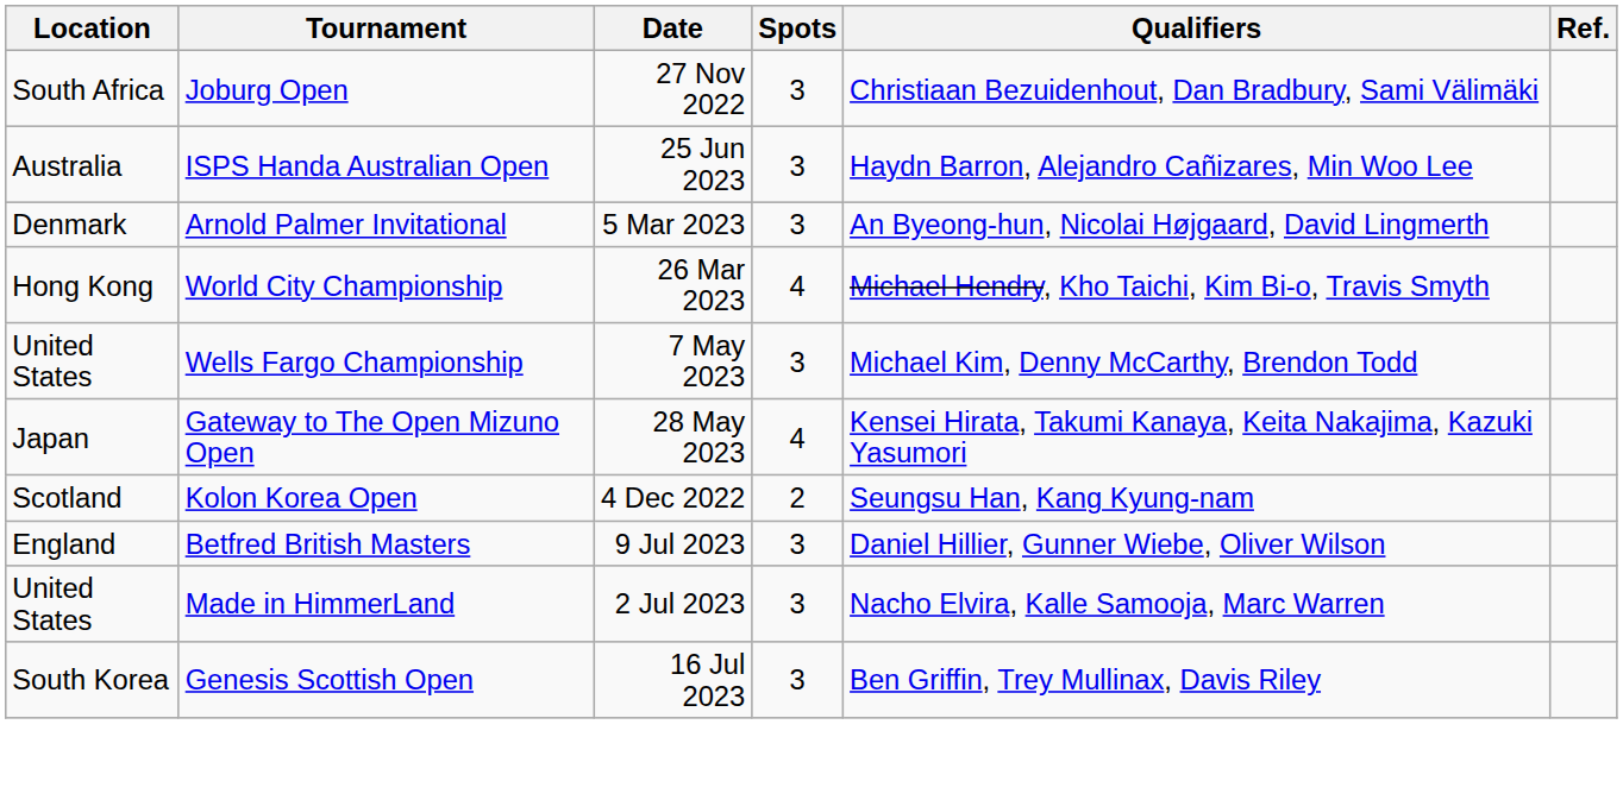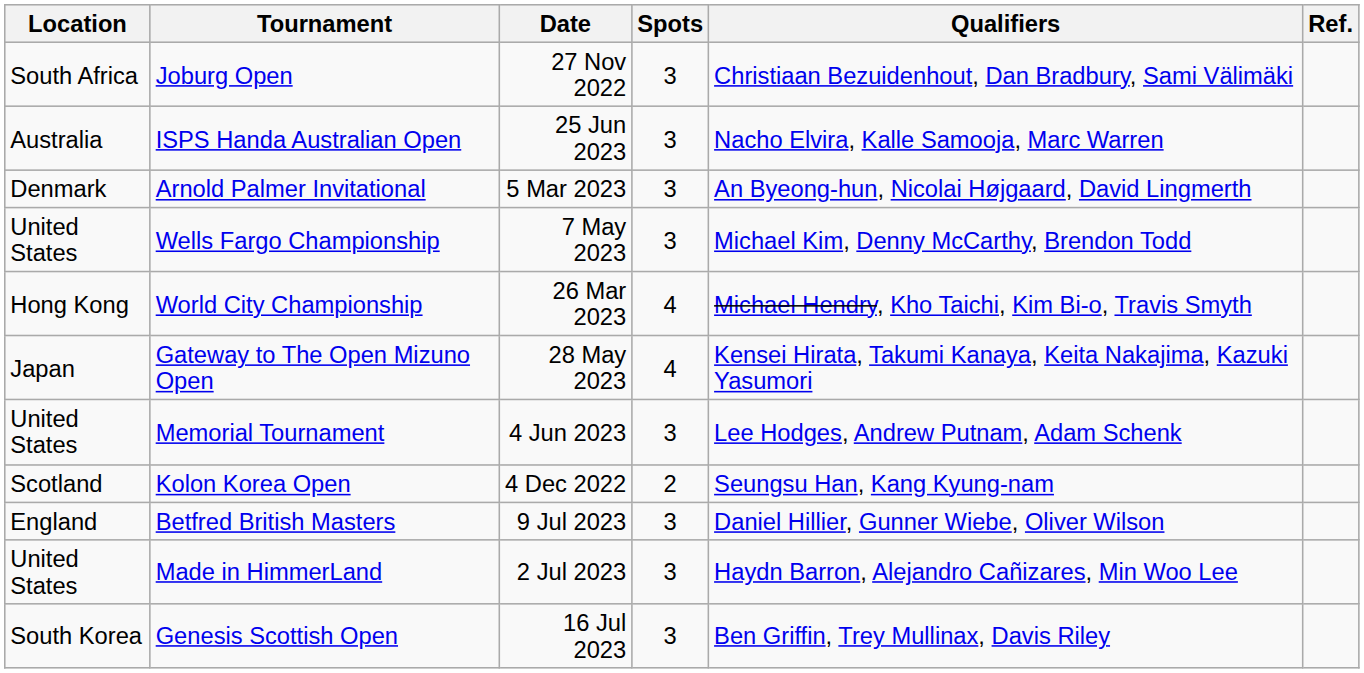ISPS Handa Australian Open | Qualifiers: Haydn Barron, Alejandro Cañizares, Min Woo Lee -> Nacho Elvira, Kalle Samooja, Marc Warren
rows swapped: World City Championship <-> Wells Fargo Championship
+ row: United States | Memorial Tournament | 4 Jun 2023 | 3 | Lee Hodges, Andrew Putnam, Adam Schenk
Made in HimmerLand | Qualifiers: Nacho Elvira, Kalle Samooja, Marc Warren -> Haydn Barron, Alejandro Cañizares, Min Woo Lee
